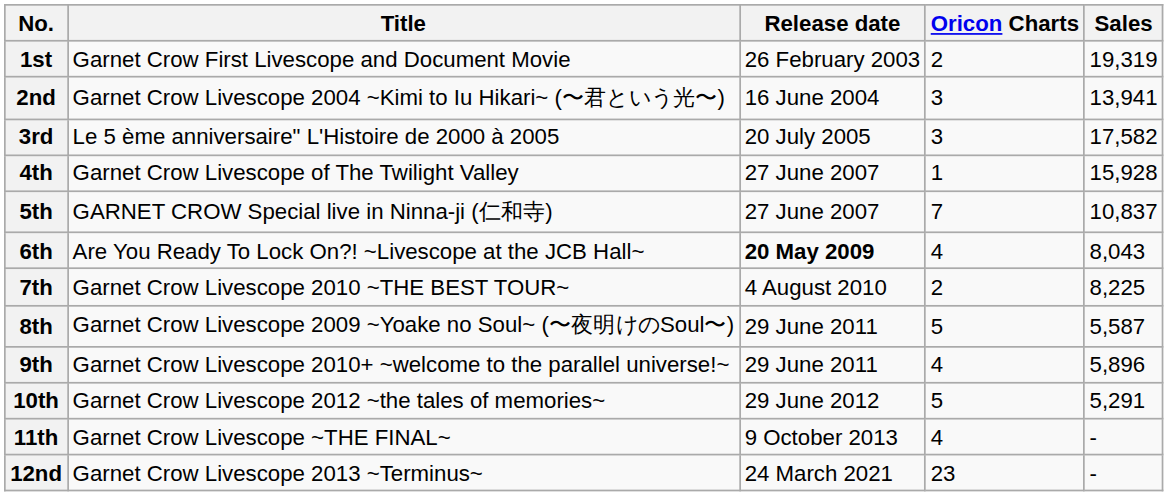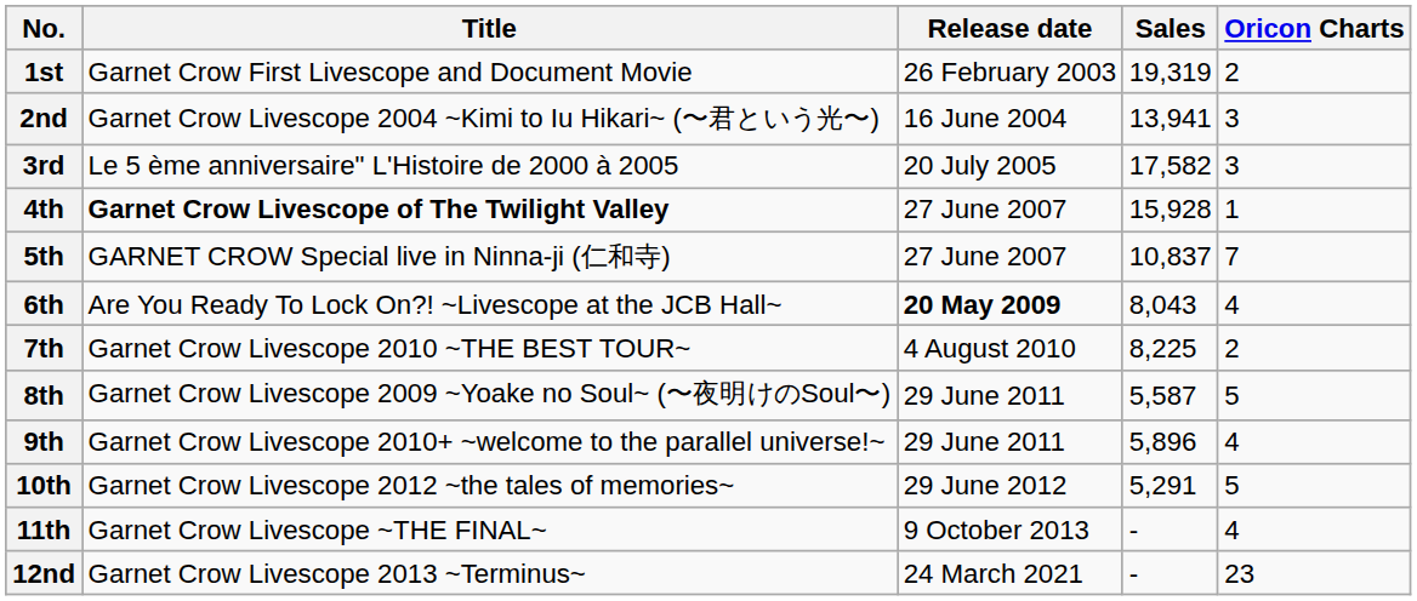columns swapped: Sales <-> Oricon Charts
4th | Title: normal -> bold
